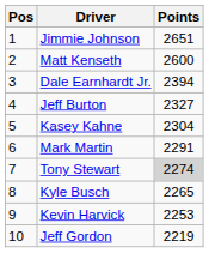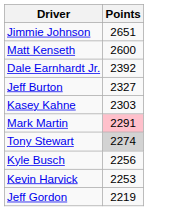- column: Pos | 1 | 2 | 3 | 4 | 5 | 6 | 7 | 8 | 9 | 10
Dale Earnhardt Jr. | Points: 2394 -> 2392
Kasey Kahne | Points: 2304 -> 2303
Mark Martin | Points: no background -> pink background
Kyle Busch | Points: 2265 -> 2256
